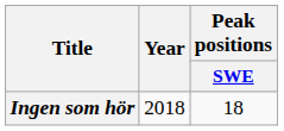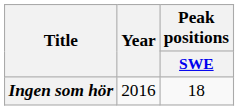Ingen som hör | Year: 2018 -> 2016
